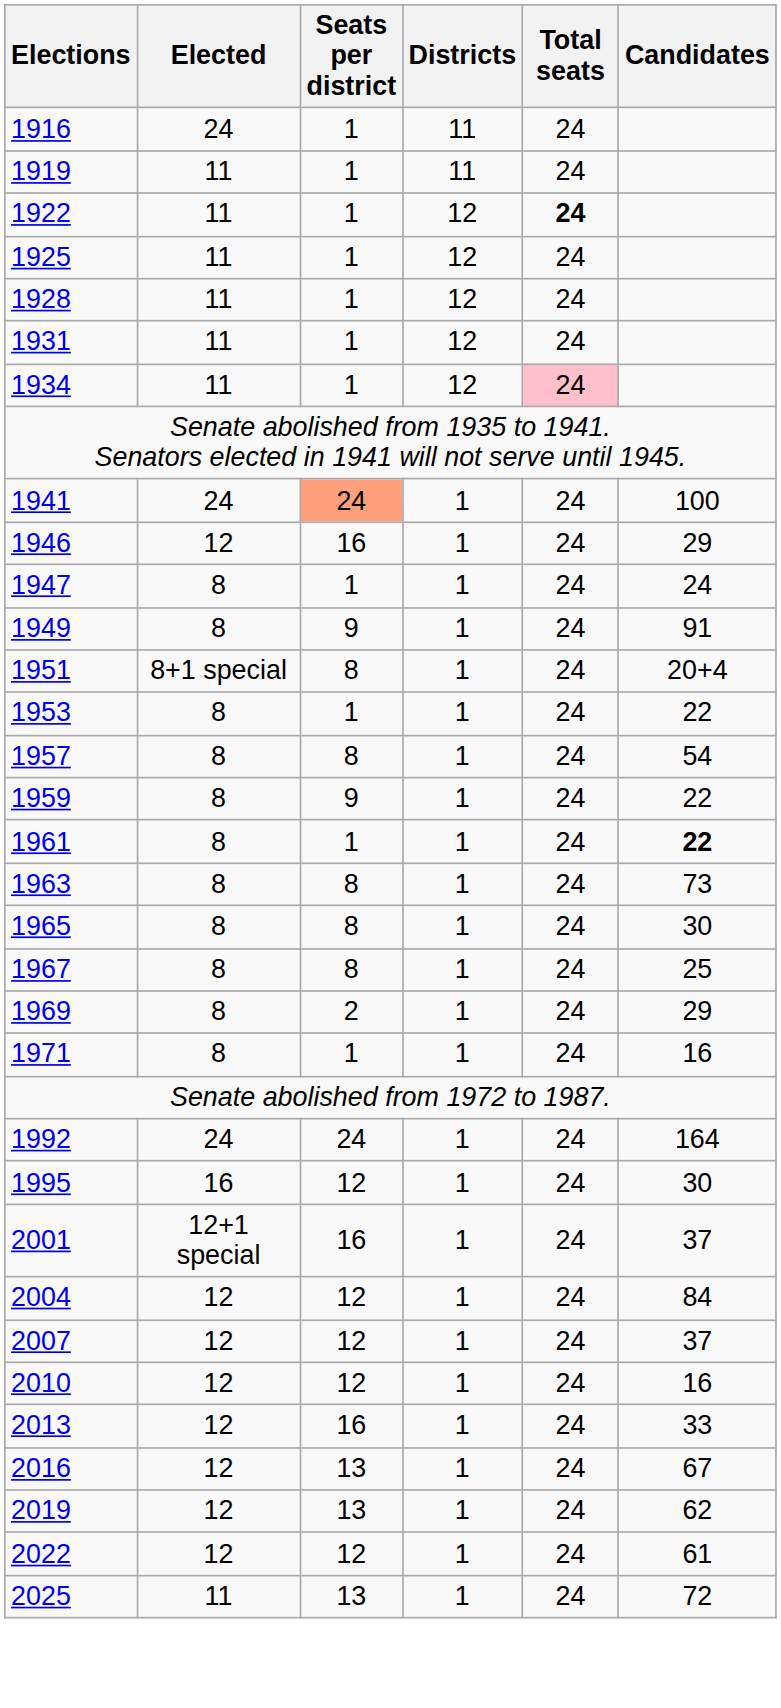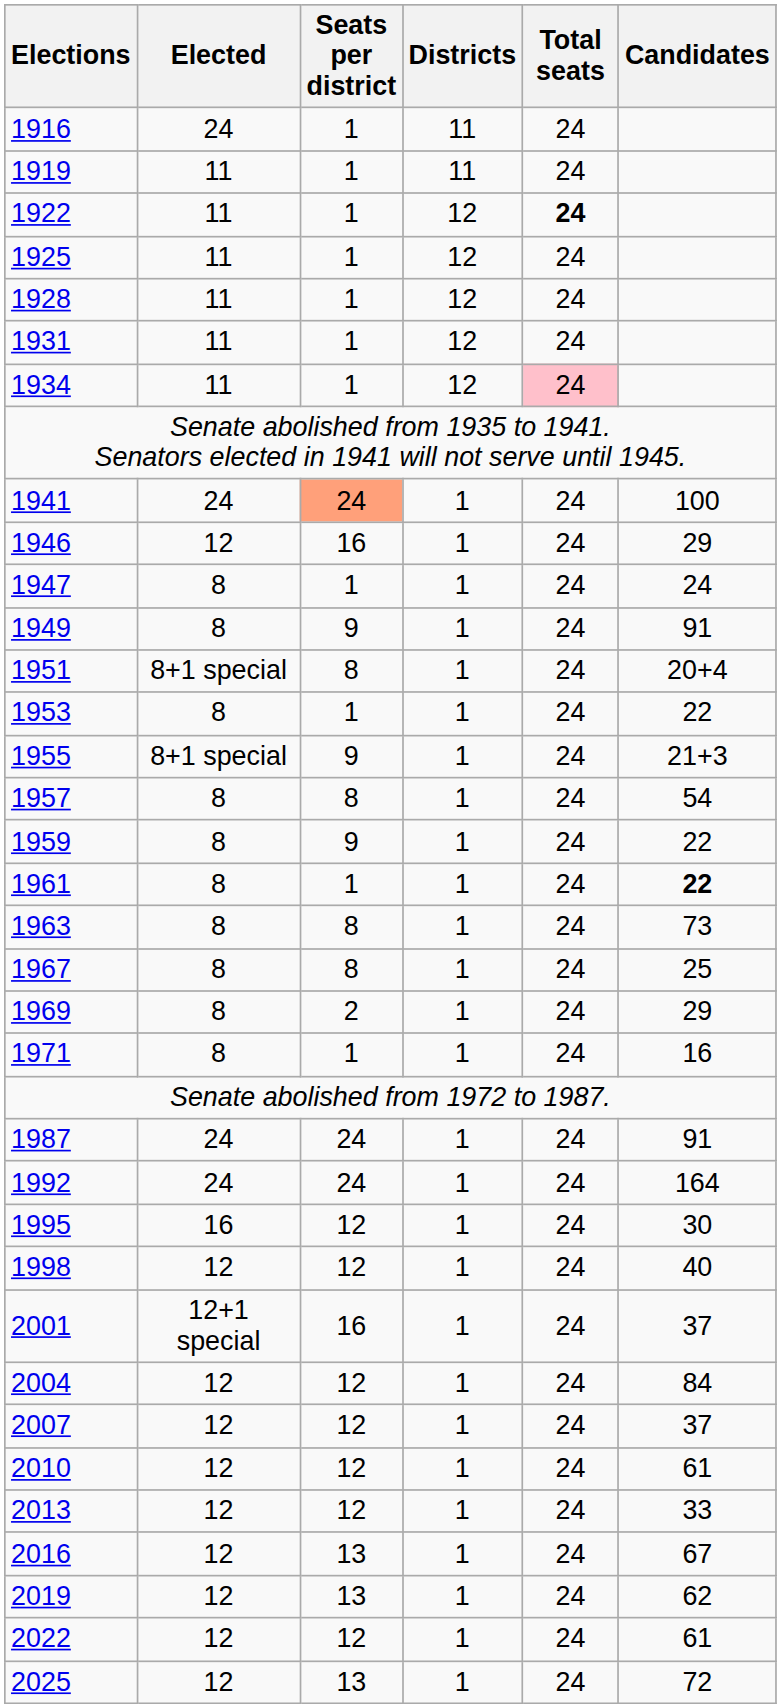+ row: 1955 | 8+1 special | 9 | 1 | 24 | 21+3
- row: 1965 | 8 | 8 | 1 | 24 | 30
+ row: 1987 | 24 | 24 | 1 | 24 | 91
+ row: 1998 | 12 | 12 | 1 | 24 | 40
2010 | Candidates: 16 -> 61
2013 | Seats per district: 16 -> 12
2025 | Elected: 11 -> 12
